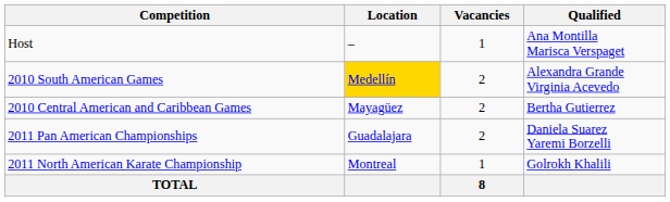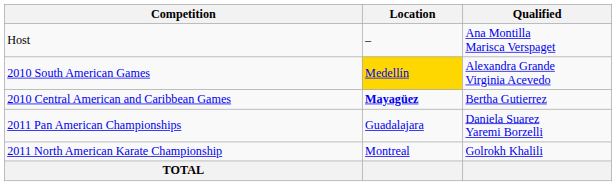- column: Vacancies | 1 | 2 | 2 | 2 | 1 | 8
2010 Central American and Caribbean Games | Location: normal -> bold
